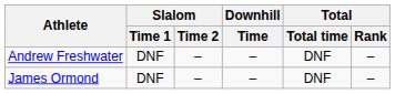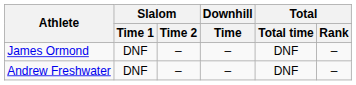rows swapped: Andrew Freshwater <-> James Ormond
